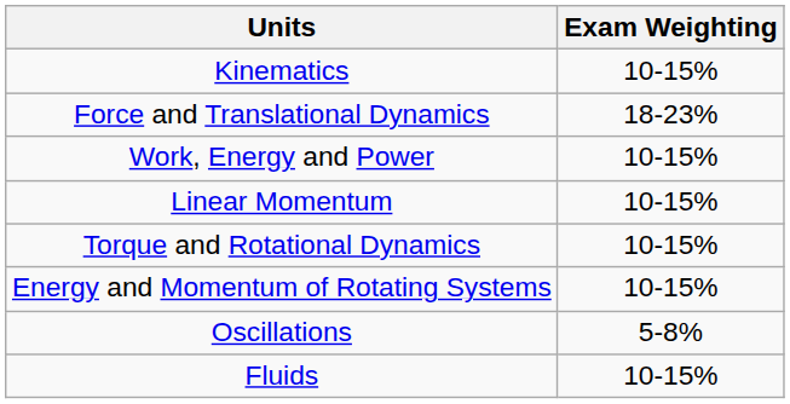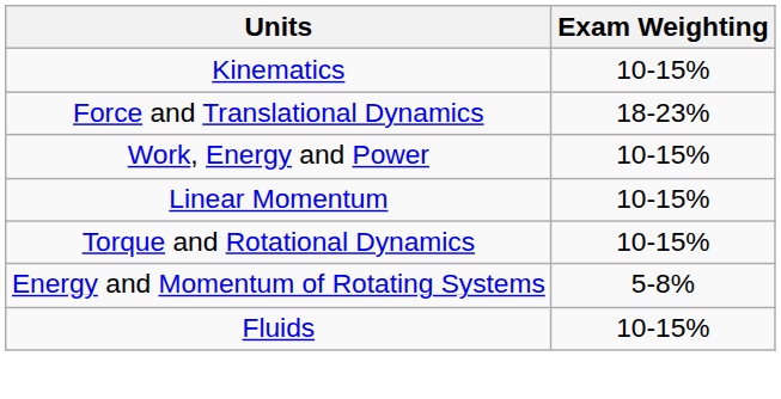Energy and Momentum of Rotating Systems | Exam Weighting: 10-15% -> 5-8%
- row: Oscillations | 5-8%
